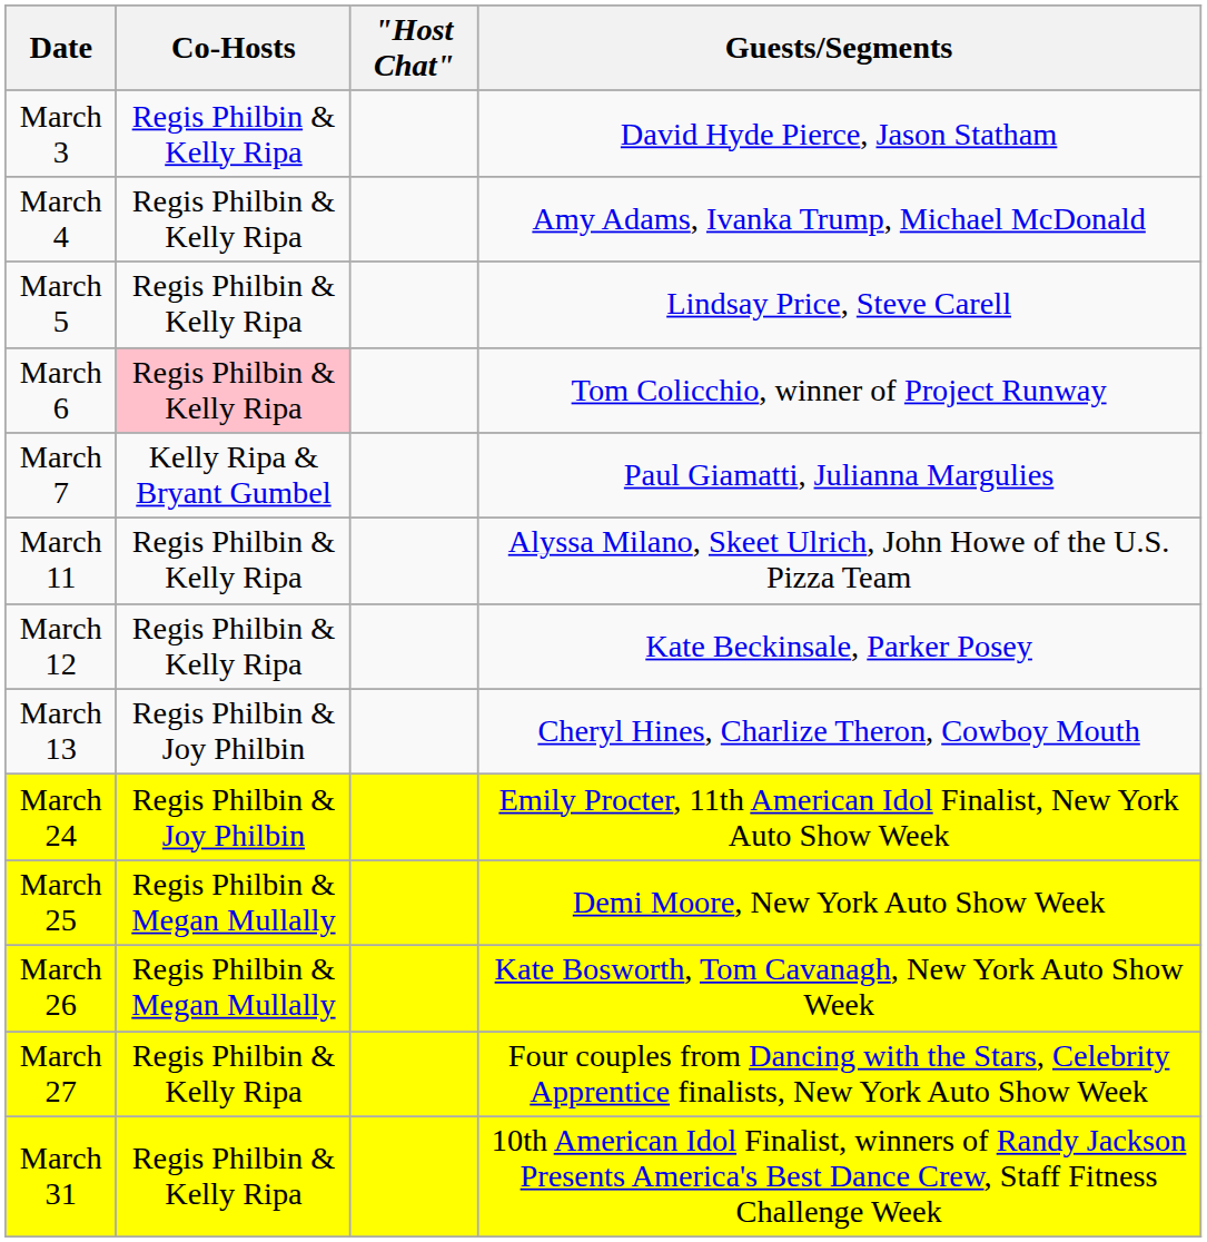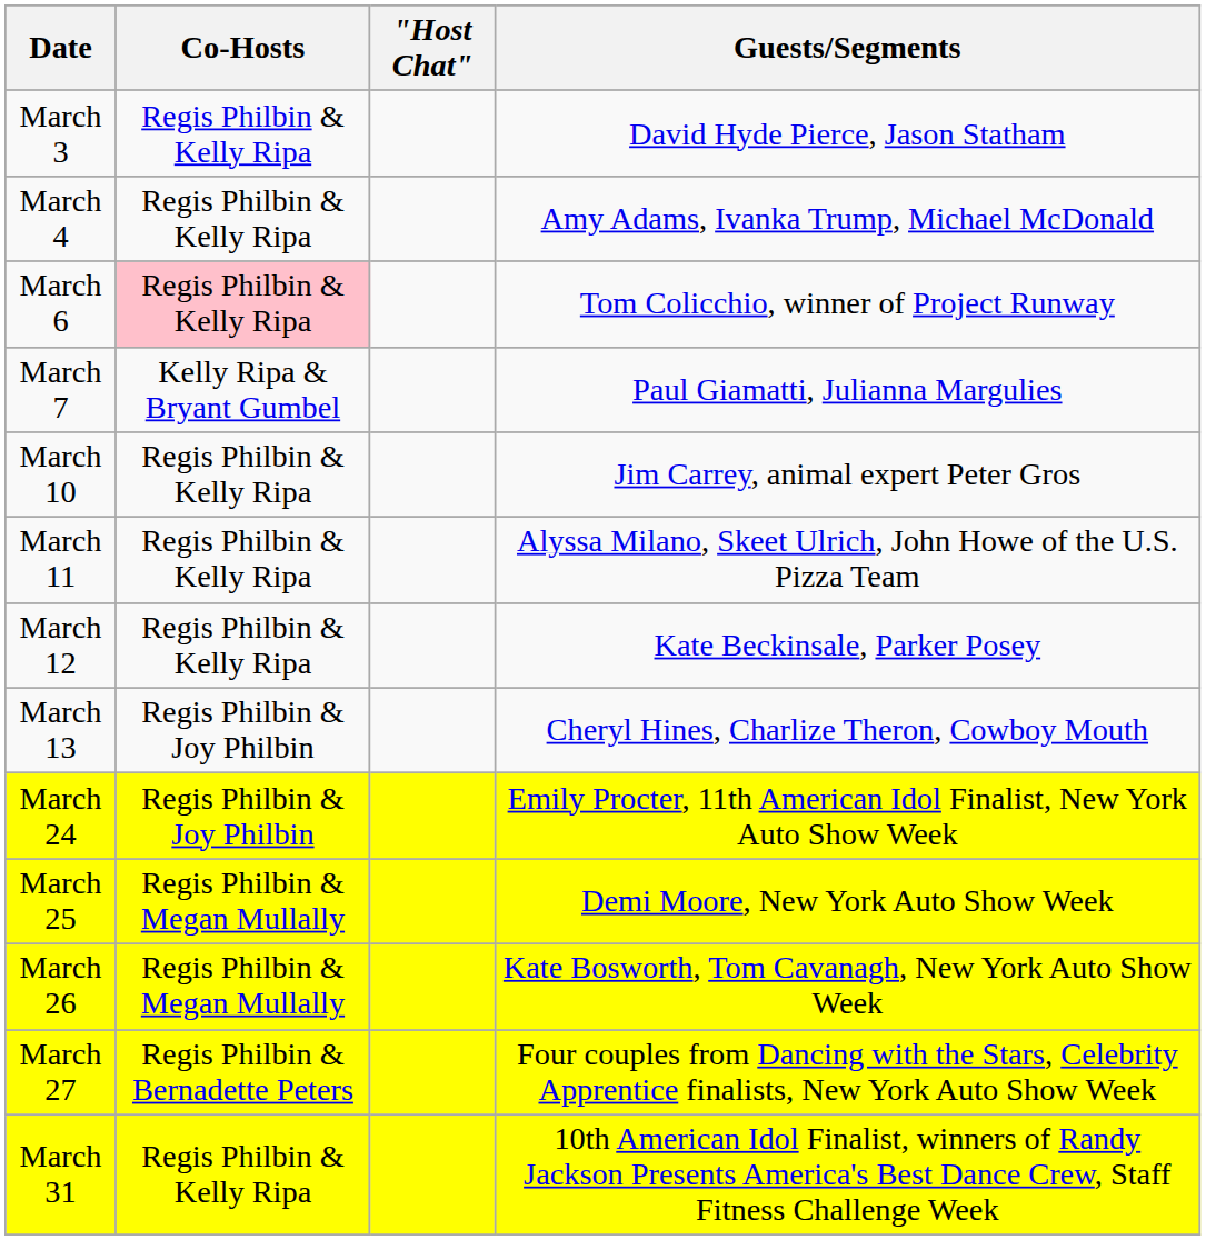- row: March 5 | Regis Philbin & Kelly Ripa | Lindsay Price, Steve Carell
+ row: March 10 | Regis Philbin & Kelly Ripa | Jim Carrey, animal expert Peter Gros
March 27 | Co-Hosts: Regis Philbin & Kelly Ripa -> Regis Philbin & Bernadette Peters
